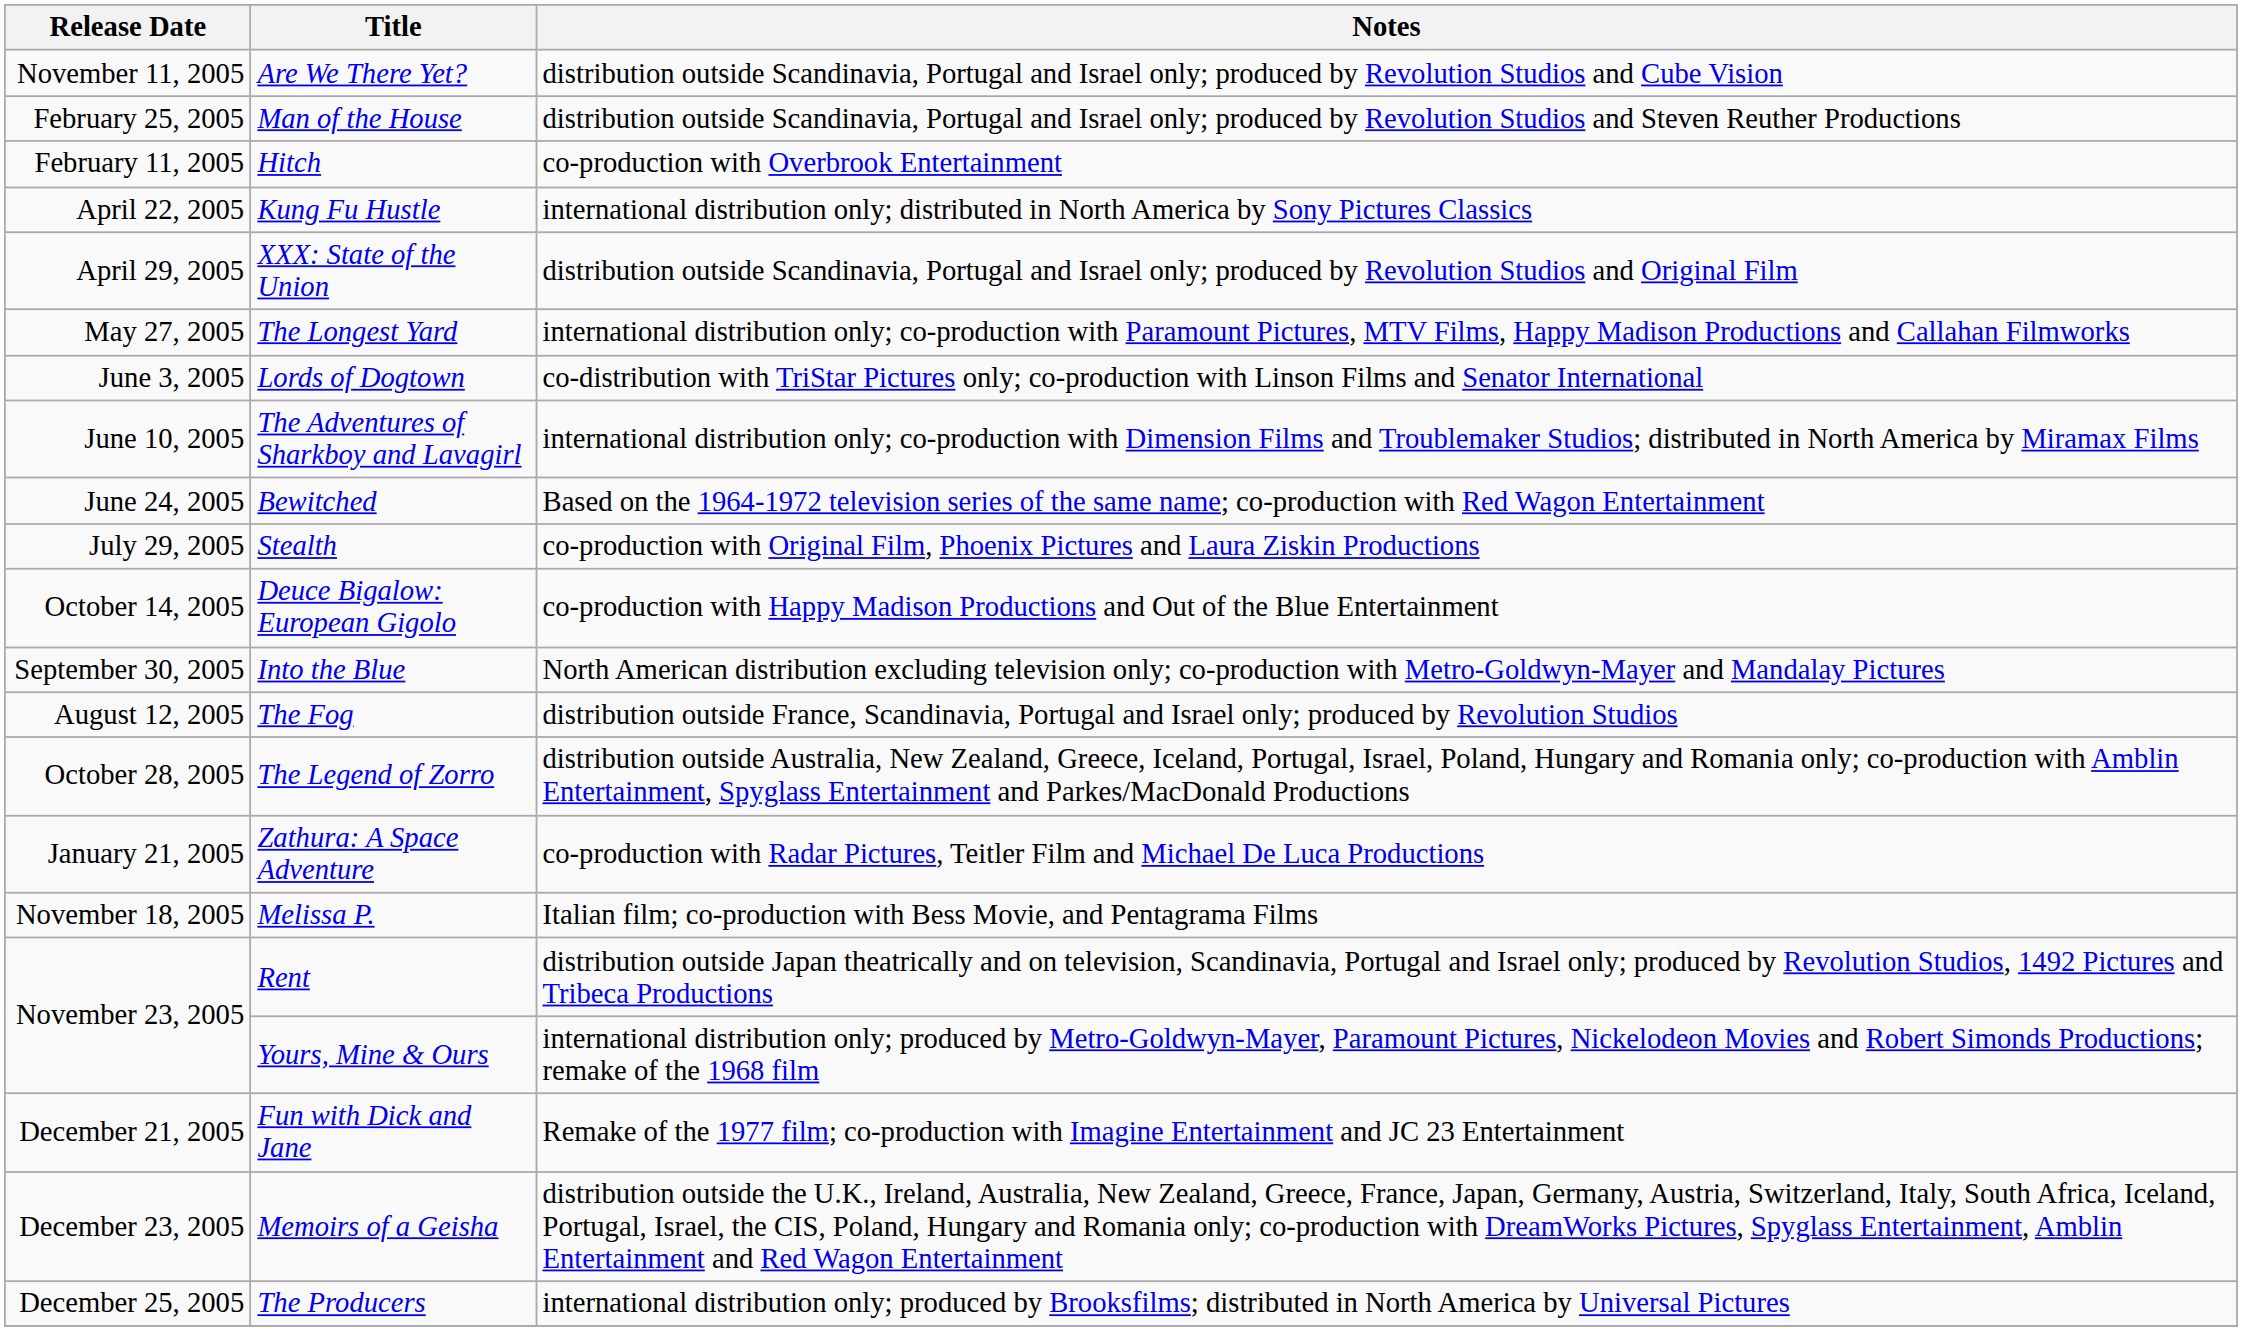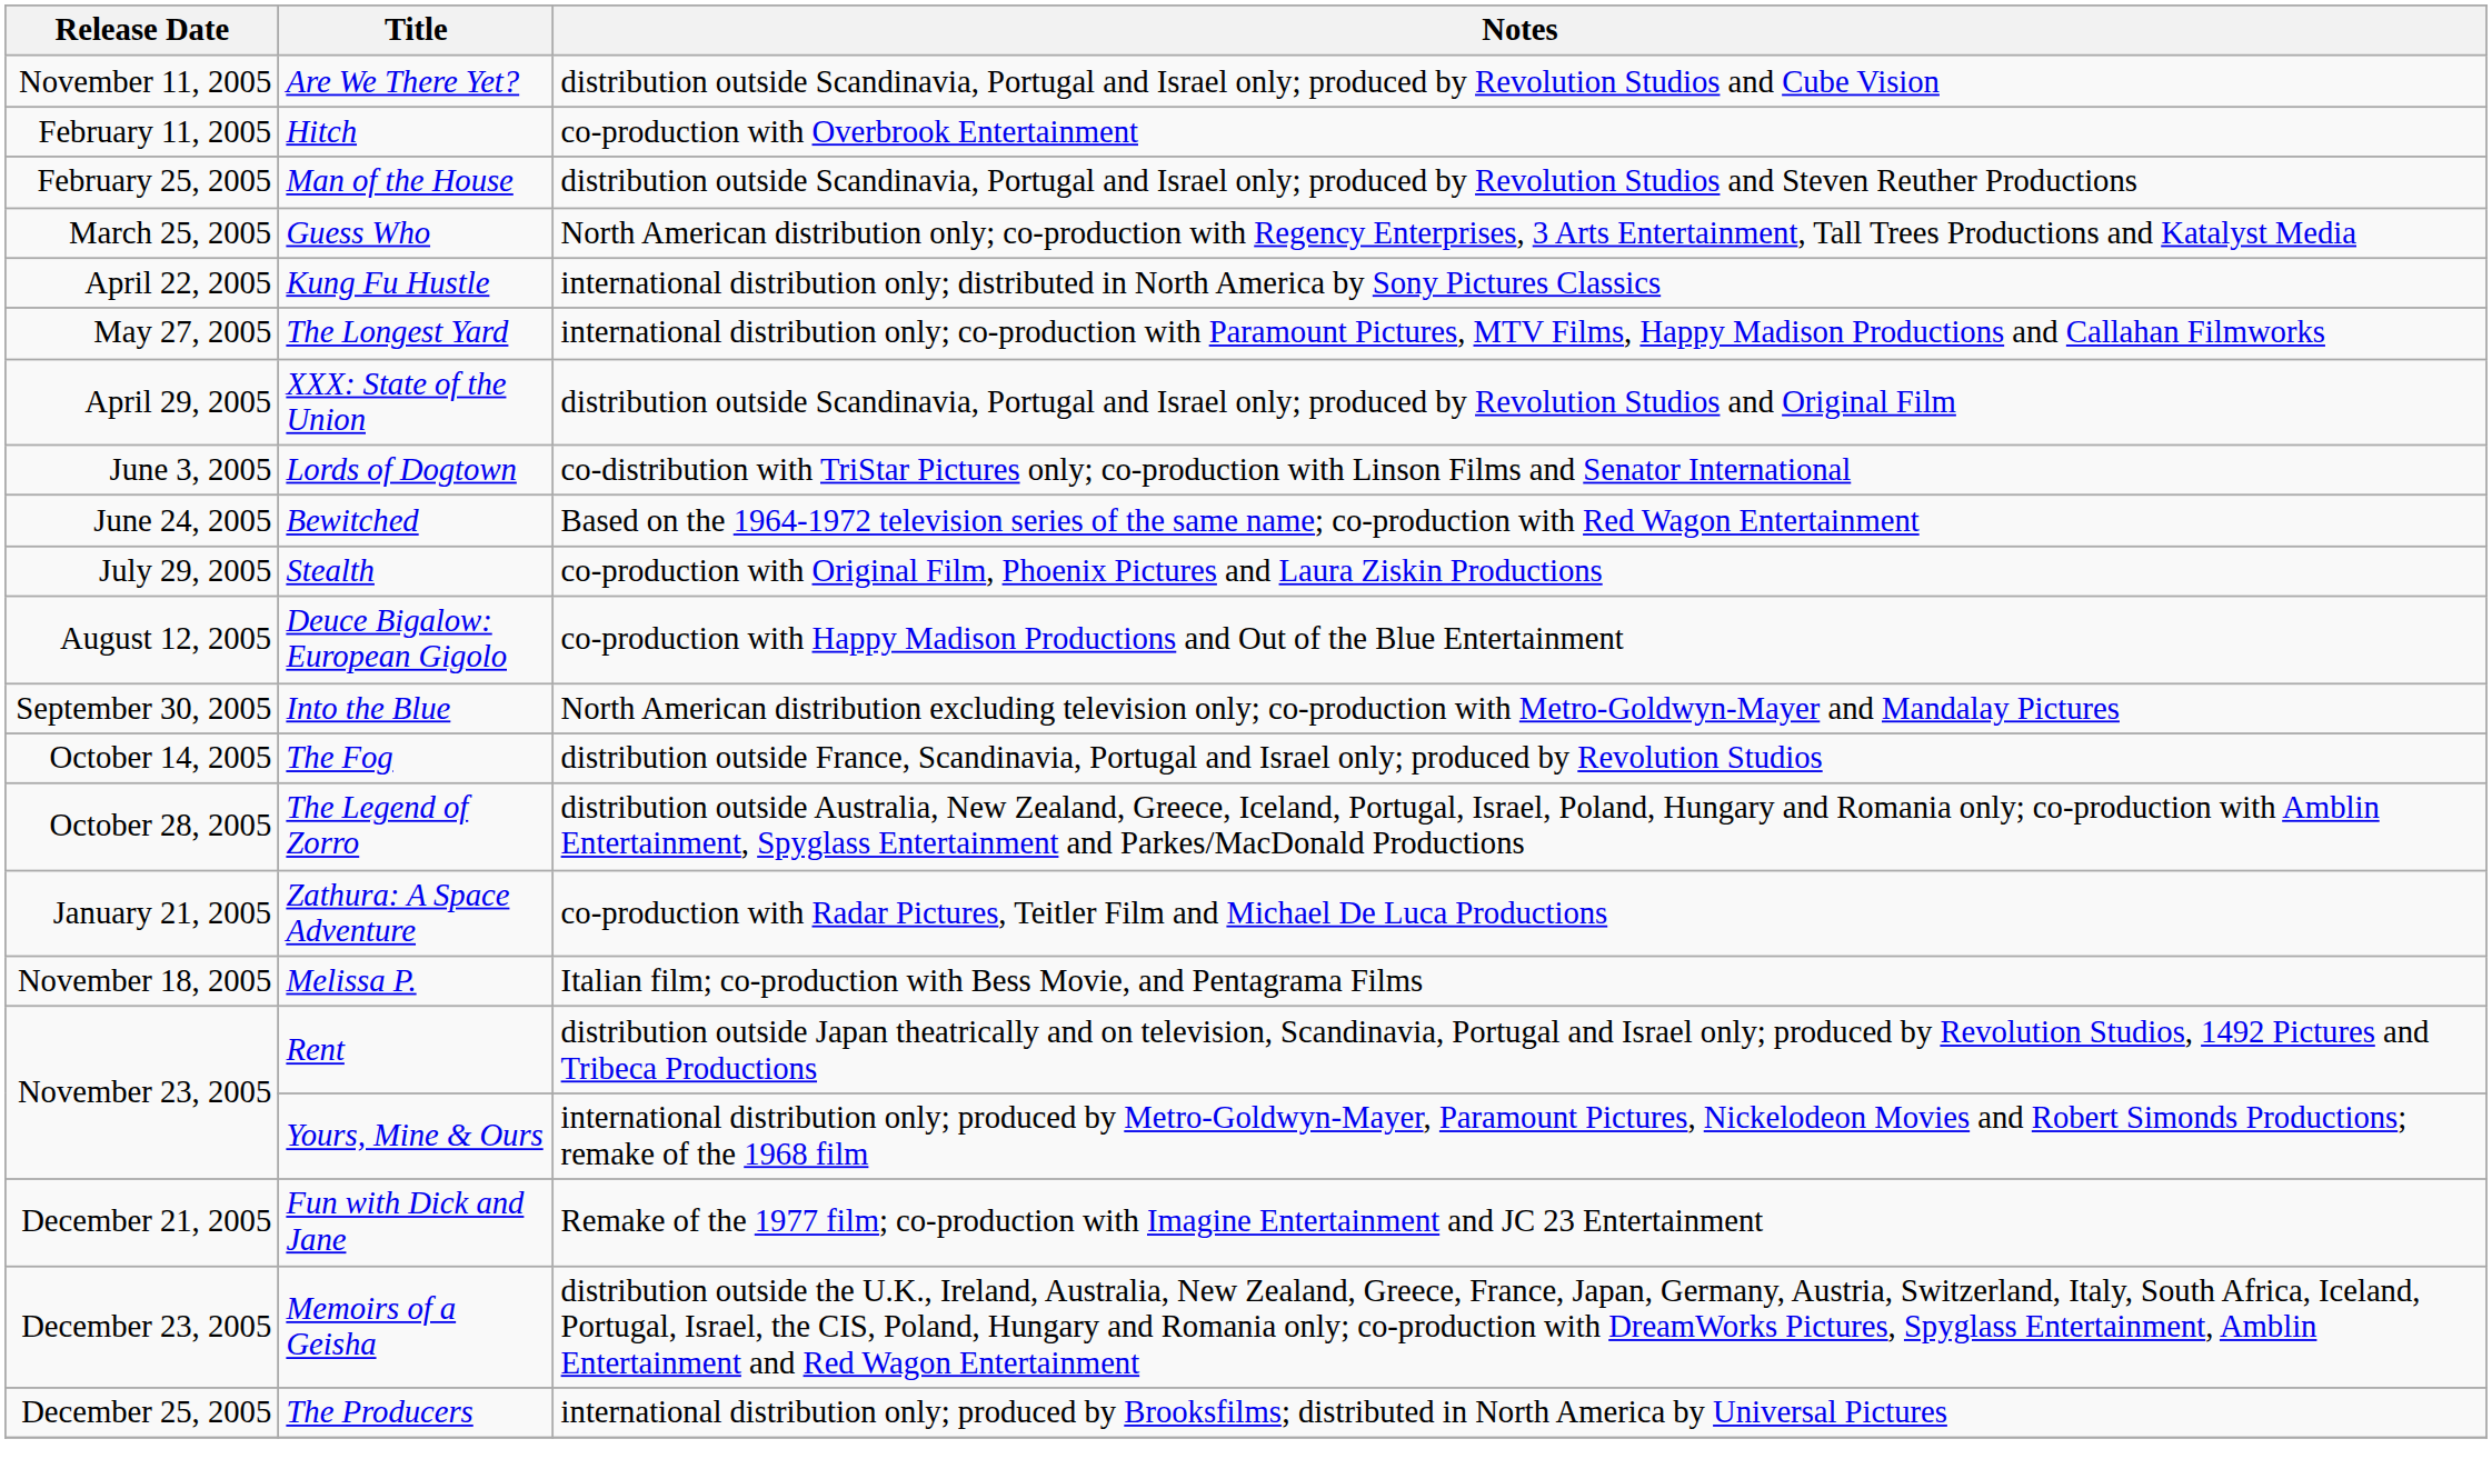rows swapped: Hitch <-> Man of the House
+ row: March 25, 2005 | Guess Who | North American distribution only; co-production with Regency Enterprises, 3 Arts Entertainment, Tall Trees Productions and Katalyst Media
rows swapped: XXX: State of the Union <-> The Longest Yard
- row: June 10, 2005 | The Adventures of Sharkboy and Lavagirl | international distribution only; co-production with Dimension Films and Troublemaker Studios; distributed in North America by Miramax Films
Deuce Bigalow: European Gigolo | Release Date: October 14, 2005 -> August 12, 2005
The Fog | Release Date: August 12, 2005 -> October 14, 2005
